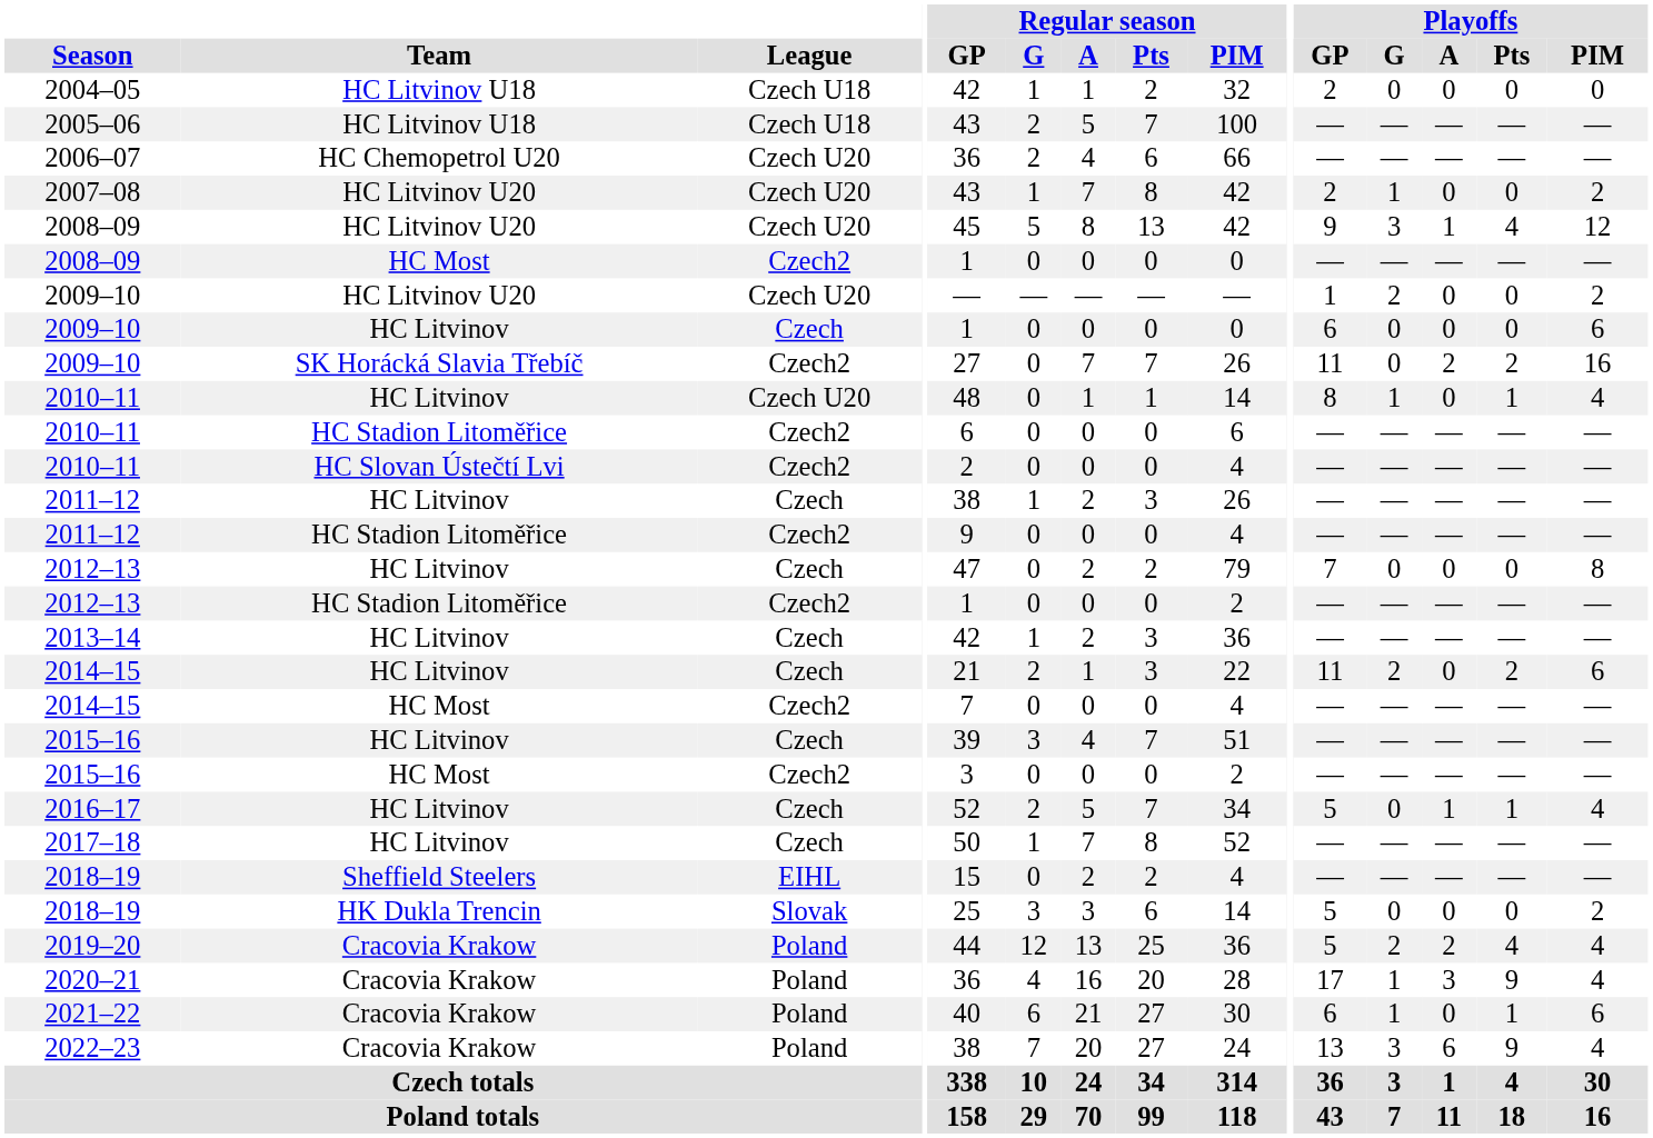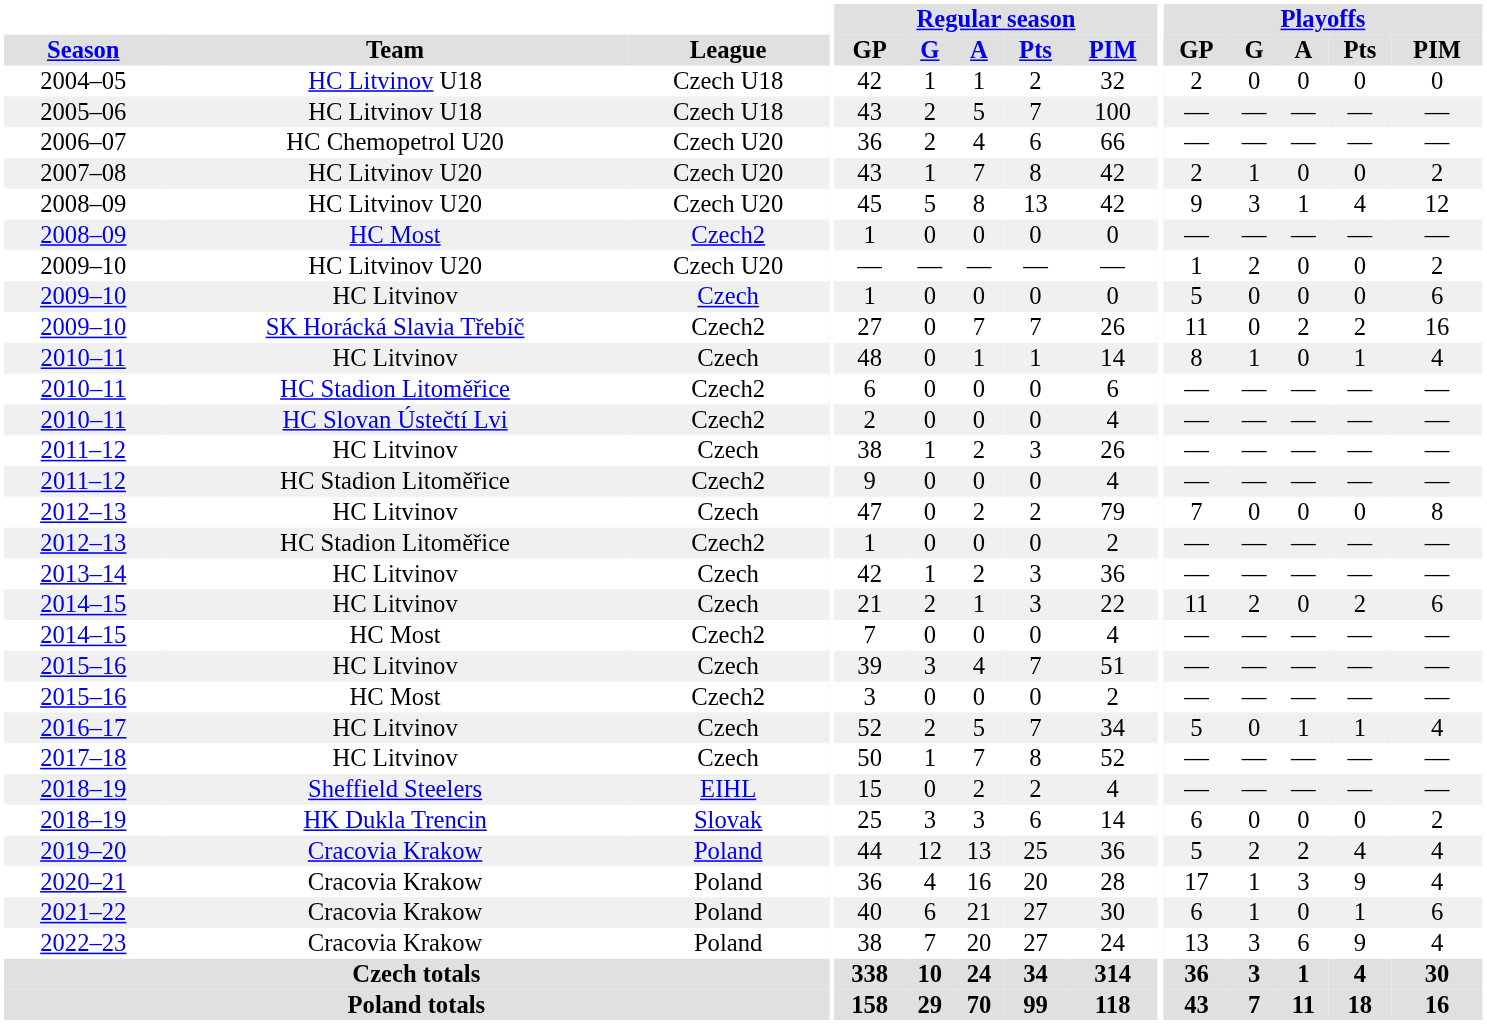2009–10 / HC Litvinov | Playoffs / GP: 6 -> 5
2010–11 / HC Litvinov | League: Czech U20 -> Czech
2018–19 / HK Dukla Trencin | Playoffs / GP: 5 -> 6
